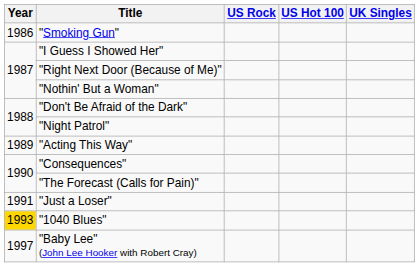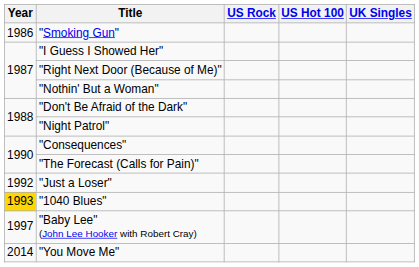- row: 1989 | "Acting This Way"
"Just a Loser" | Year: 1991 -> 1992
+ row: 2014 | "You Move Me"
